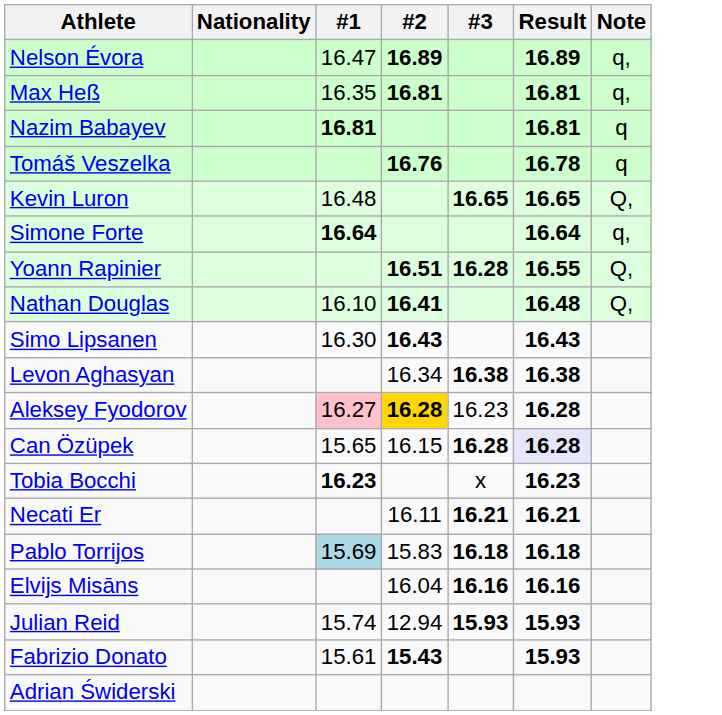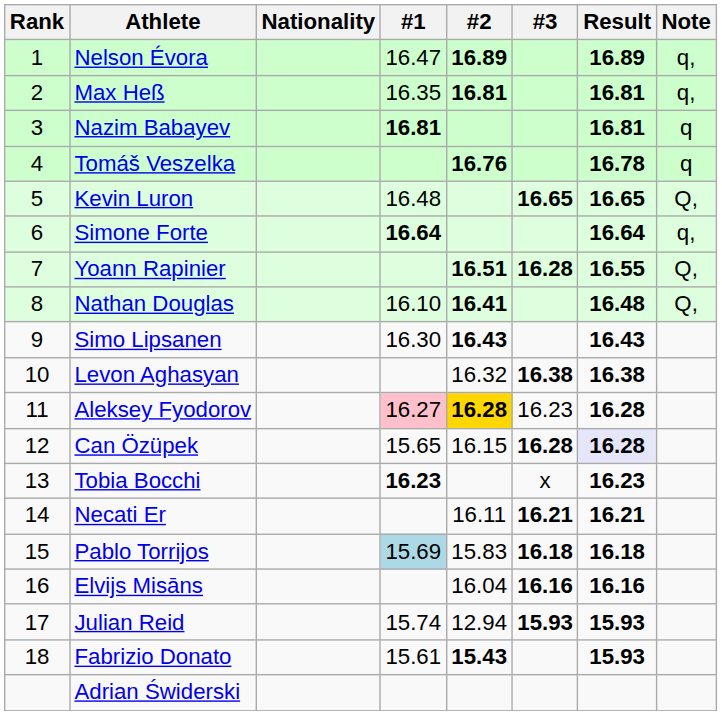+ column: Rank | 1 | 2 | 3 | 4 | 5 | 6 | 7 | 8 | 9 | 10 | 11 | 12 | 13 | 14 | 15 | 16 | 17 | 18
Levon Aghasyan | #2: 16.34 -> 16.32
